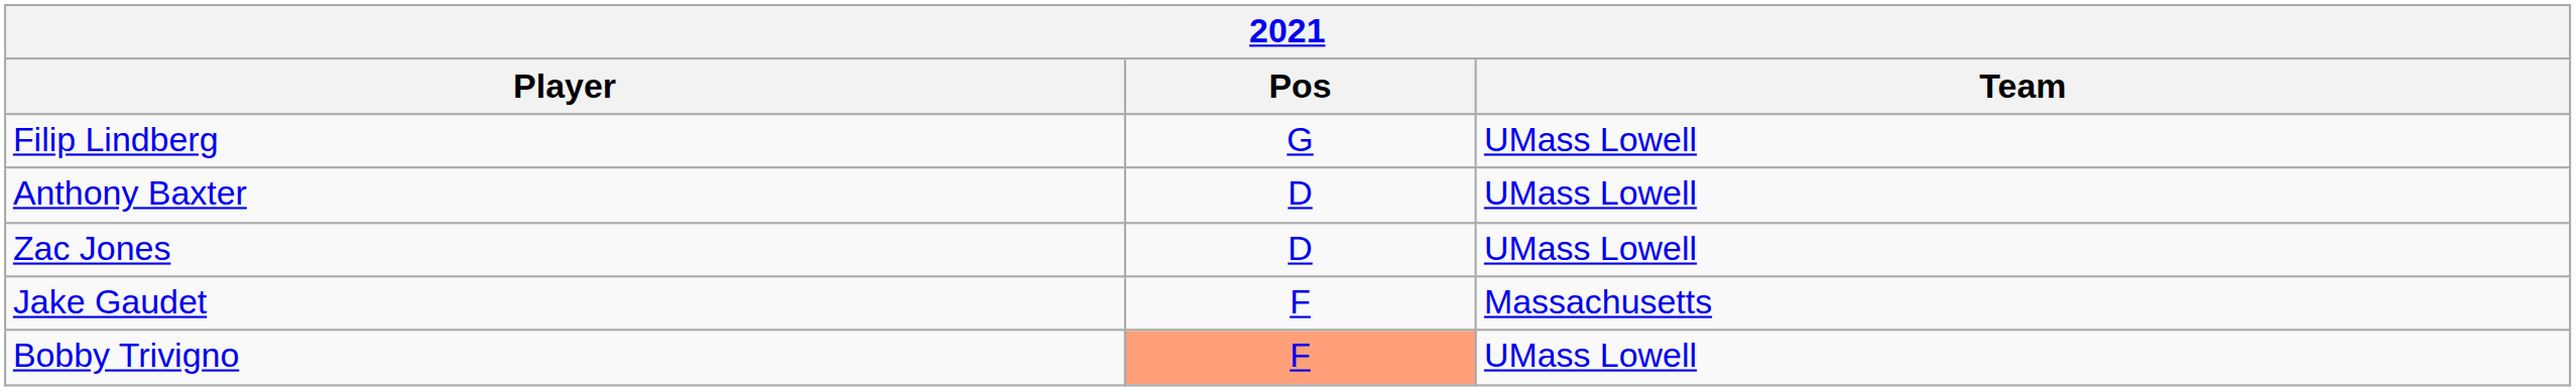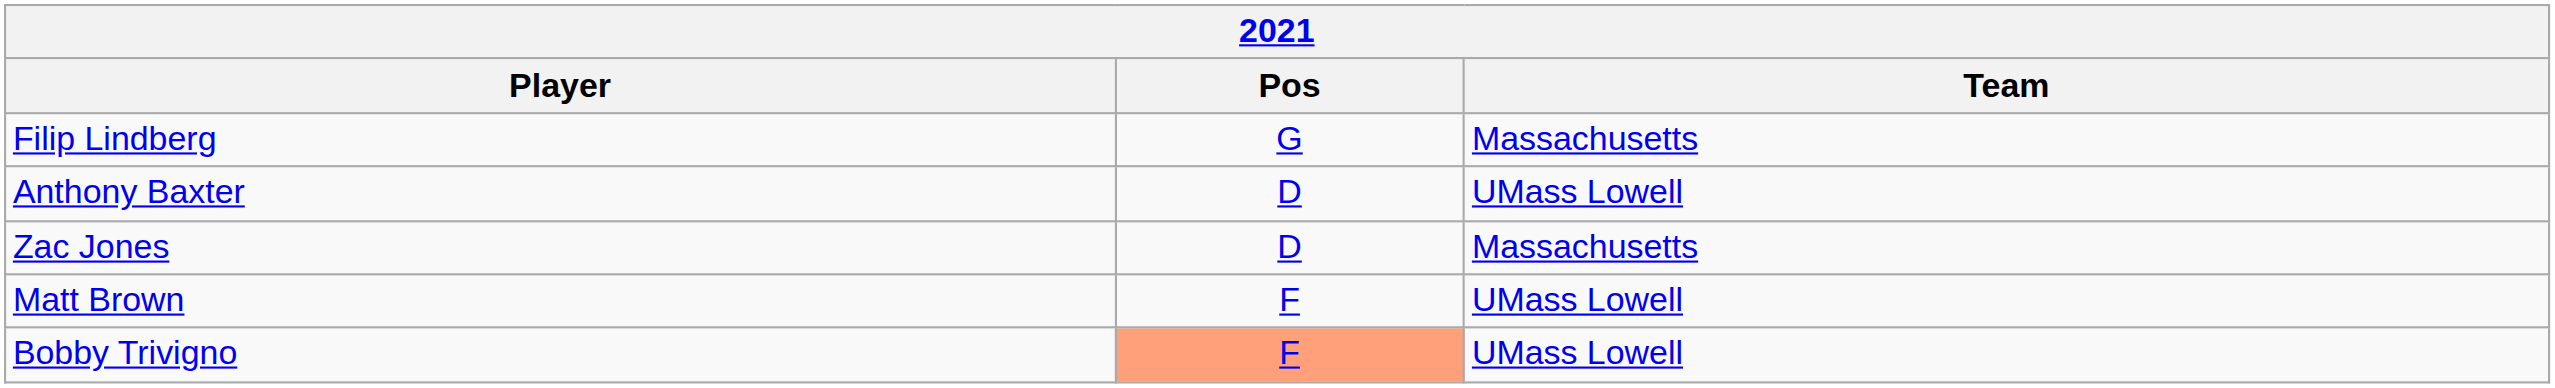Filip Lindberg | Team: UMass Lowell -> Massachusetts
Zac Jones | Team: UMass Lowell -> Massachusetts
+ row: Matt Brown | F | UMass Lowell
- row: Jake Gaudet | F | Massachusetts
